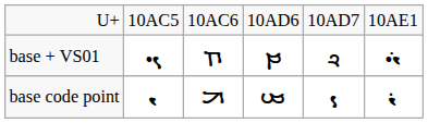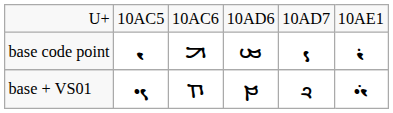rows swapped: base code point <-> base + VS01
